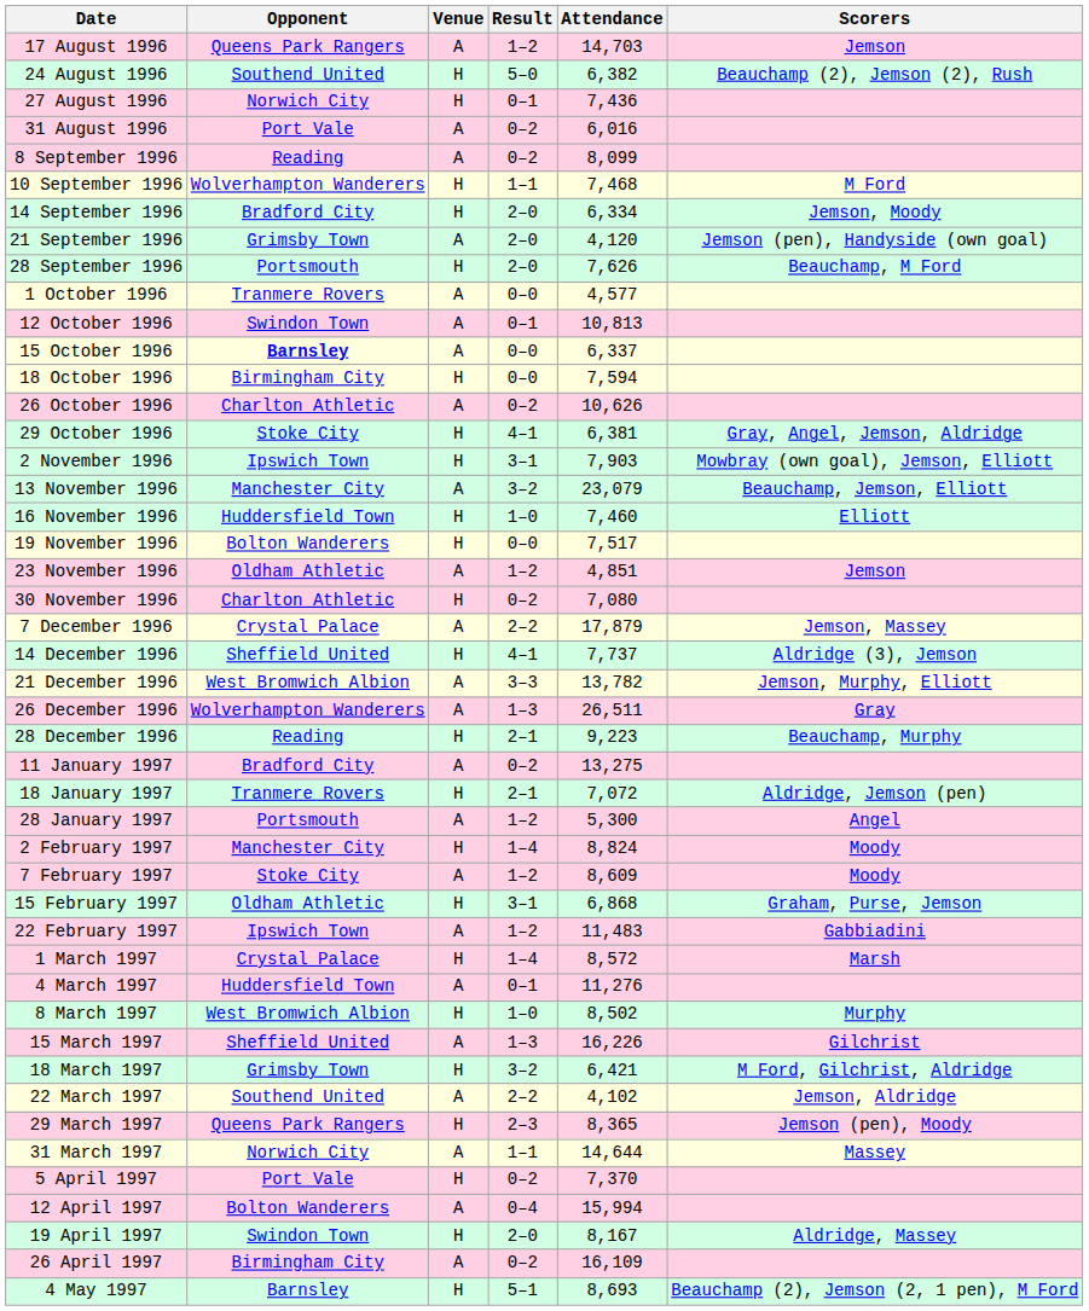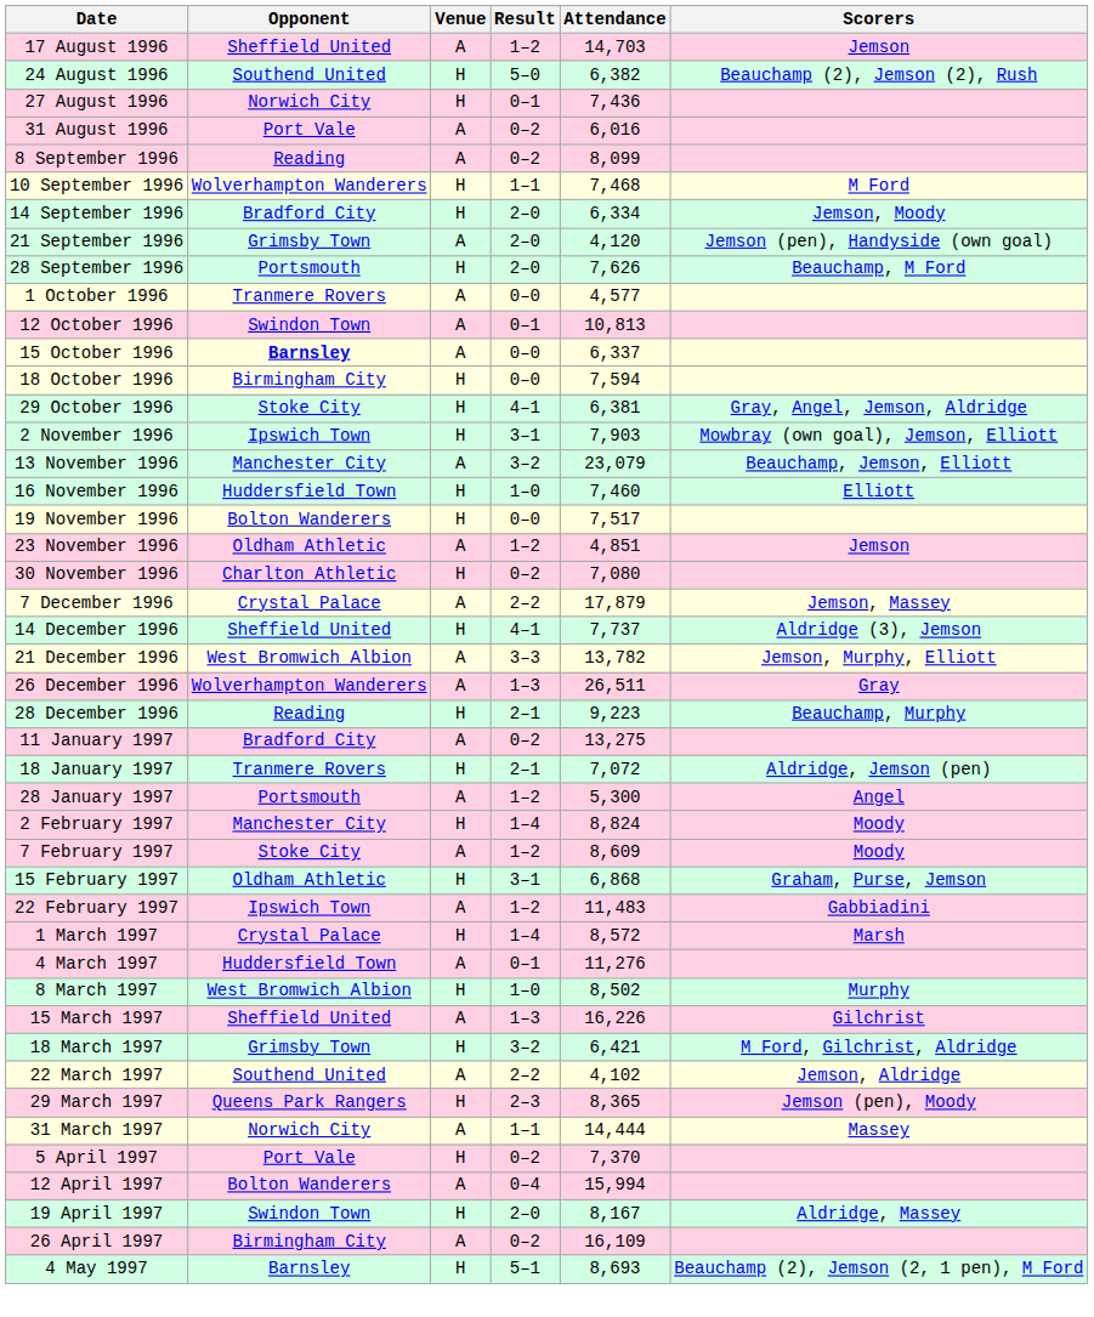17 August 1996 | Opponent: Queens Park Rangers -> Sheffield United
- row: 26 October 1996 | Charlton Athletic | A | 0–2 | 10,626
31 March 1997 | Attendance: 14,644 -> 14,444
